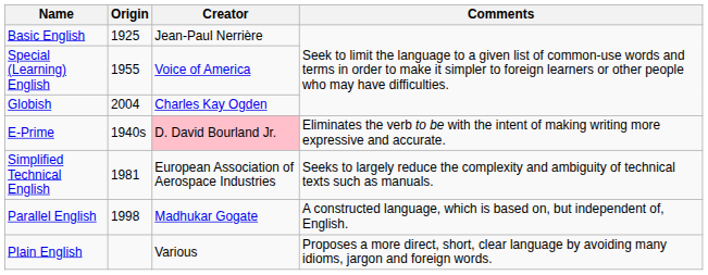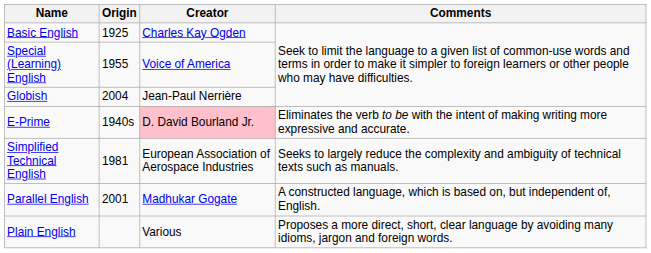Basic English | Creator: Jean-Paul Nerrière -> Charles Kay Ogden
Globish | Creator: Charles Kay Ogden -> Jean-Paul Nerrière
Parallel English | Origin: 1998 -> 2001
